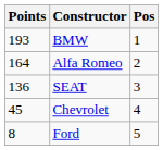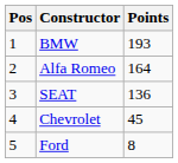columns swapped: Pos <-> Points
